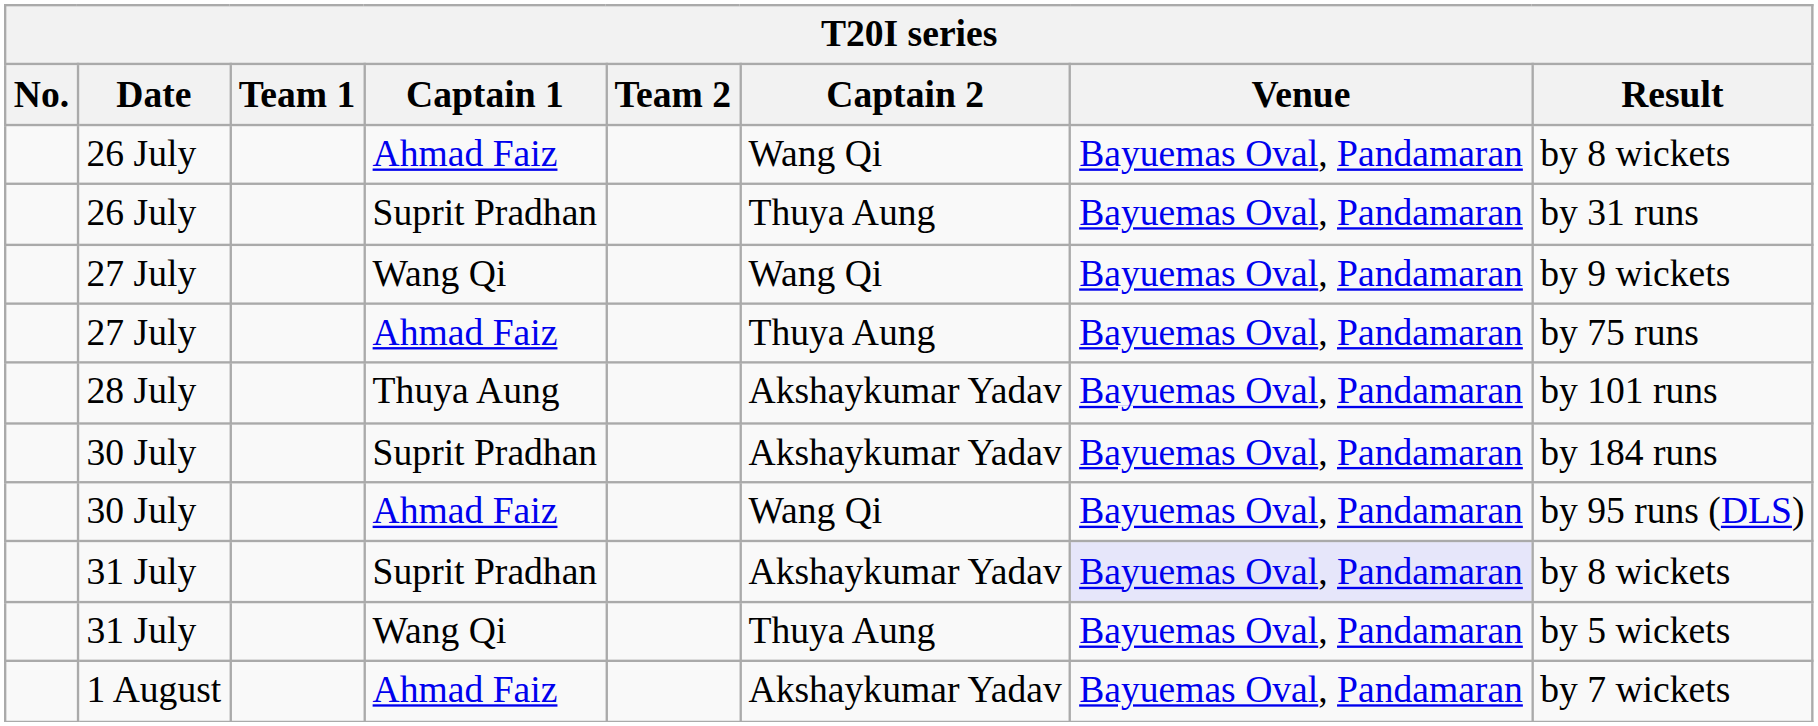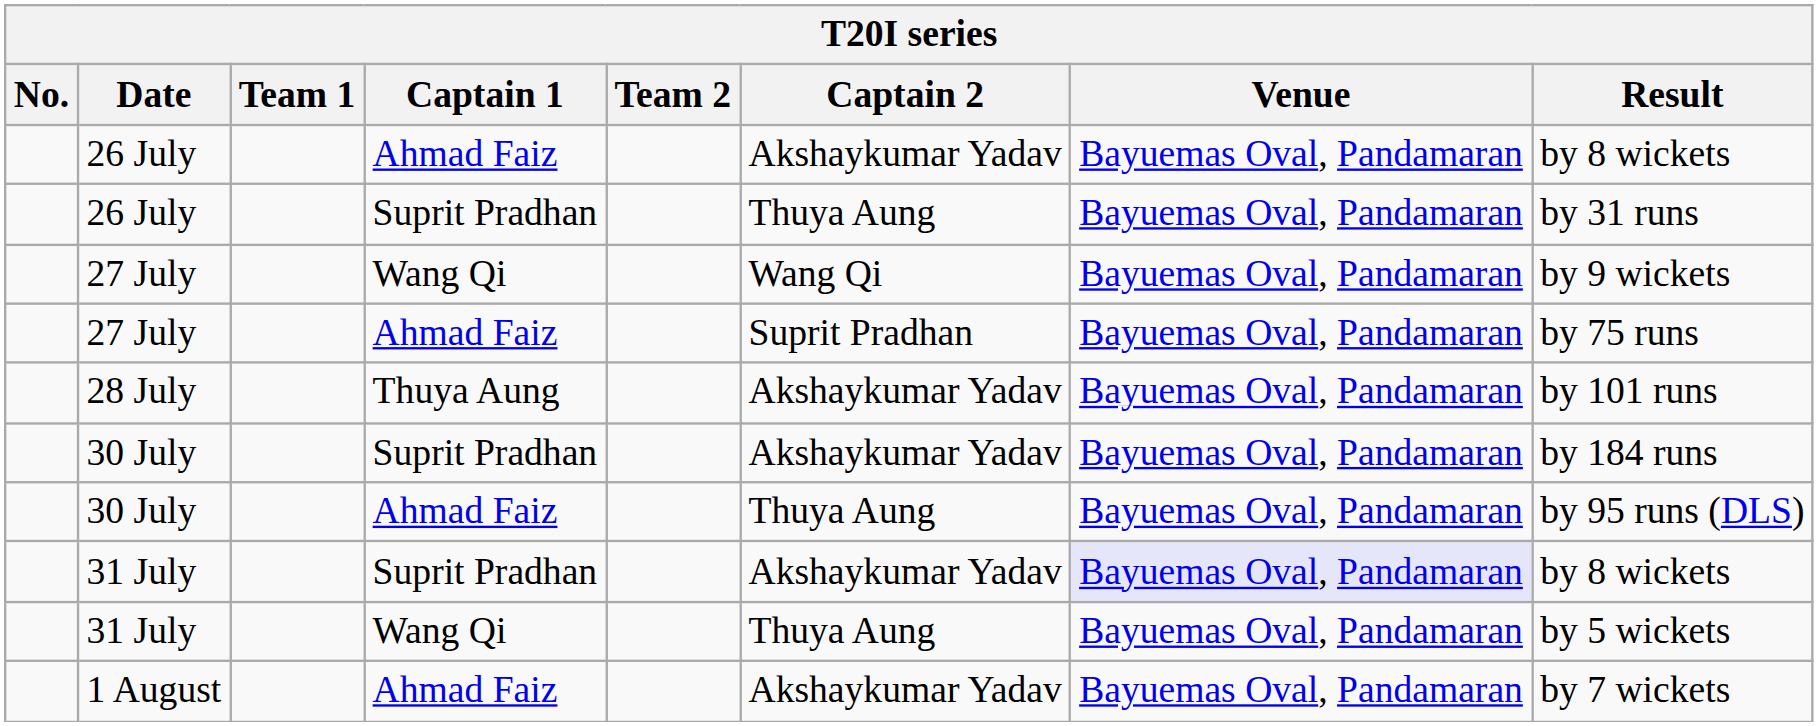26 July / Ahmad Faiz | Captain 2: Wang Qi -> Akshaykumar Yadav
27 July / Ahmad Faiz | Captain 2: Thuya Aung -> Suprit Pradhan
30 July / Ahmad Faiz | Captain 2: Wang Qi -> Thuya Aung
